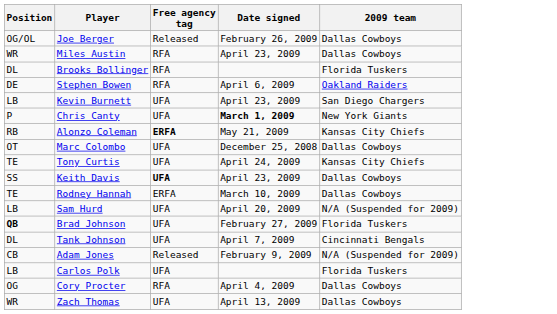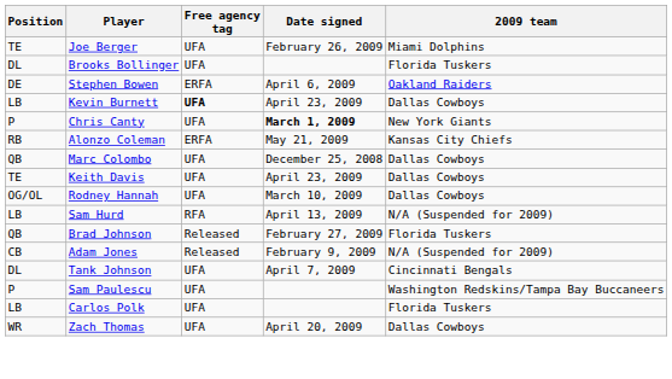Joe Berger | Position: OG/OL -> TE
Joe Berger | Free agency tag: Released -> UFA
Joe Berger | 2009 team: Dallas Cowboys -> Miami Dolphins
- row: WR | Miles Austin | RFA | April 23, 2009 | Dallas Cowboys
Brooks Bollinger | Free agency tag: RFA -> UFA
Stephen Bowen | Free agency tag: RFA -> ERFA
Kevin Burnett | Free agency tag: normal -> bold
Kevin Burnett | 2009 team: San Diego Chargers -> Dallas Cowboys
Alonzo Coleman | Free agency tag: bold -> normal
Marc Colombo | Position: OT -> QB
- row: TE | Tony Curtis | UFA | April 24, 2009 | Kansas City Chiefs
Keith Davis | Position: SS -> TE
Keith Davis | Free agency tag: bold -> normal
Rodney Hannah | Position: TE -> OG/OL
Rodney Hannah | Free agency tag: ERFA -> UFA
Sam Hurd | Free agency tag: UFA -> RFA
Sam Hurd | Date signed: April 20, 2009 -> April 13, 2009
Brad Johnson | Position: bold -> normal
Brad Johnson | Free agency tag: UFA -> Released
rows swapped: Tank Johnson <-> Adam Jones
+ row: P | Sam Paulescu | UFA | Washington Redskins/Tampa Bay Buccaneers
- row: OG | Cory Procter | RFA | April 4, 2009 | Dallas Cowboys
Zach Thomas | Date signed: April 13, 2009 -> April 20, 2009
